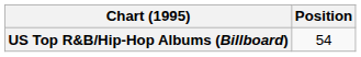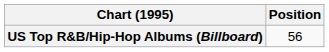US Top R&B/Hip-Hop Albums (Billboard) | Position: 54 -> 56
